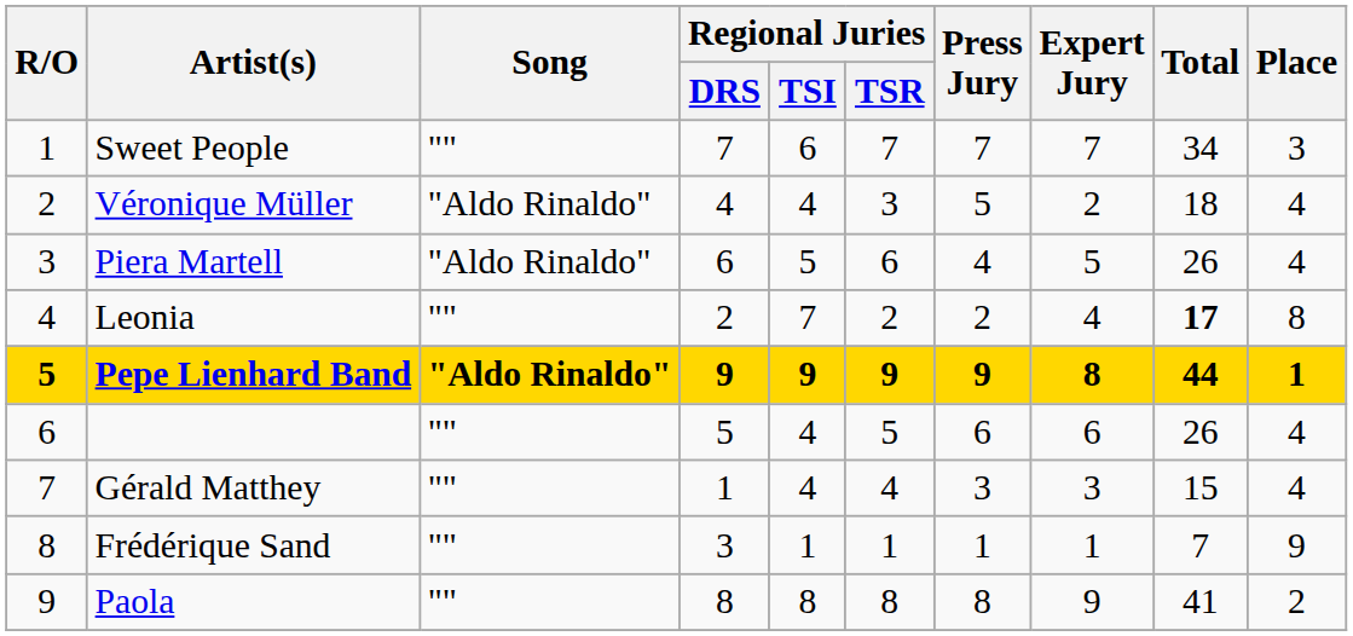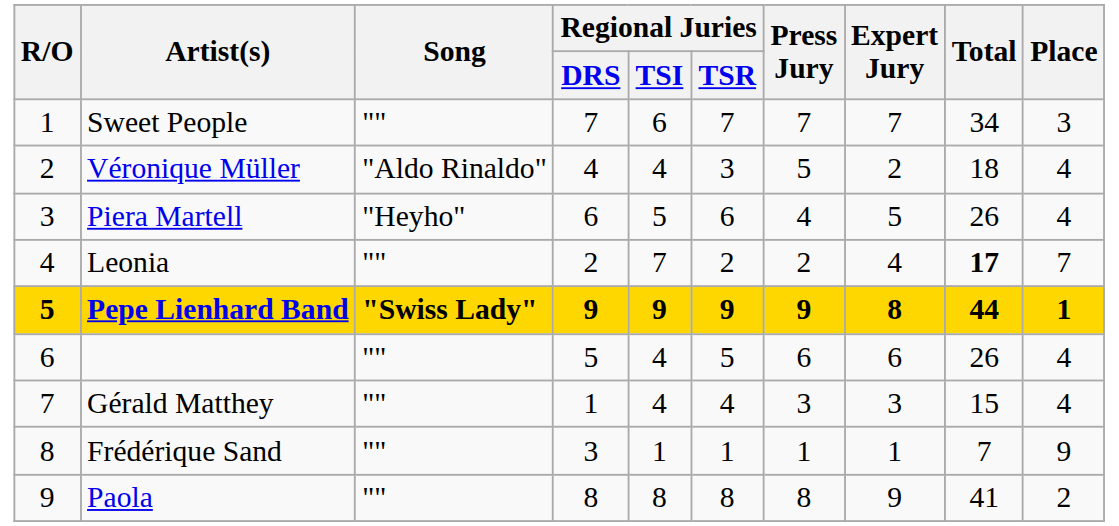Piera Martell | Song: "Aldo Rinaldo" -> "Heyho"
Leonia | Place: 8 -> 7
Pepe Lienhard Band | Song: "Aldo Rinaldo" -> "Swiss Lady"
